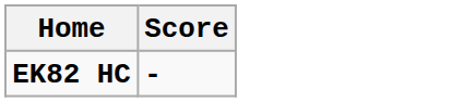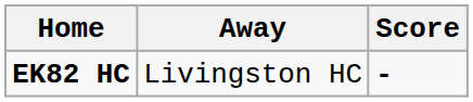+ column: Away | Livingston HC
